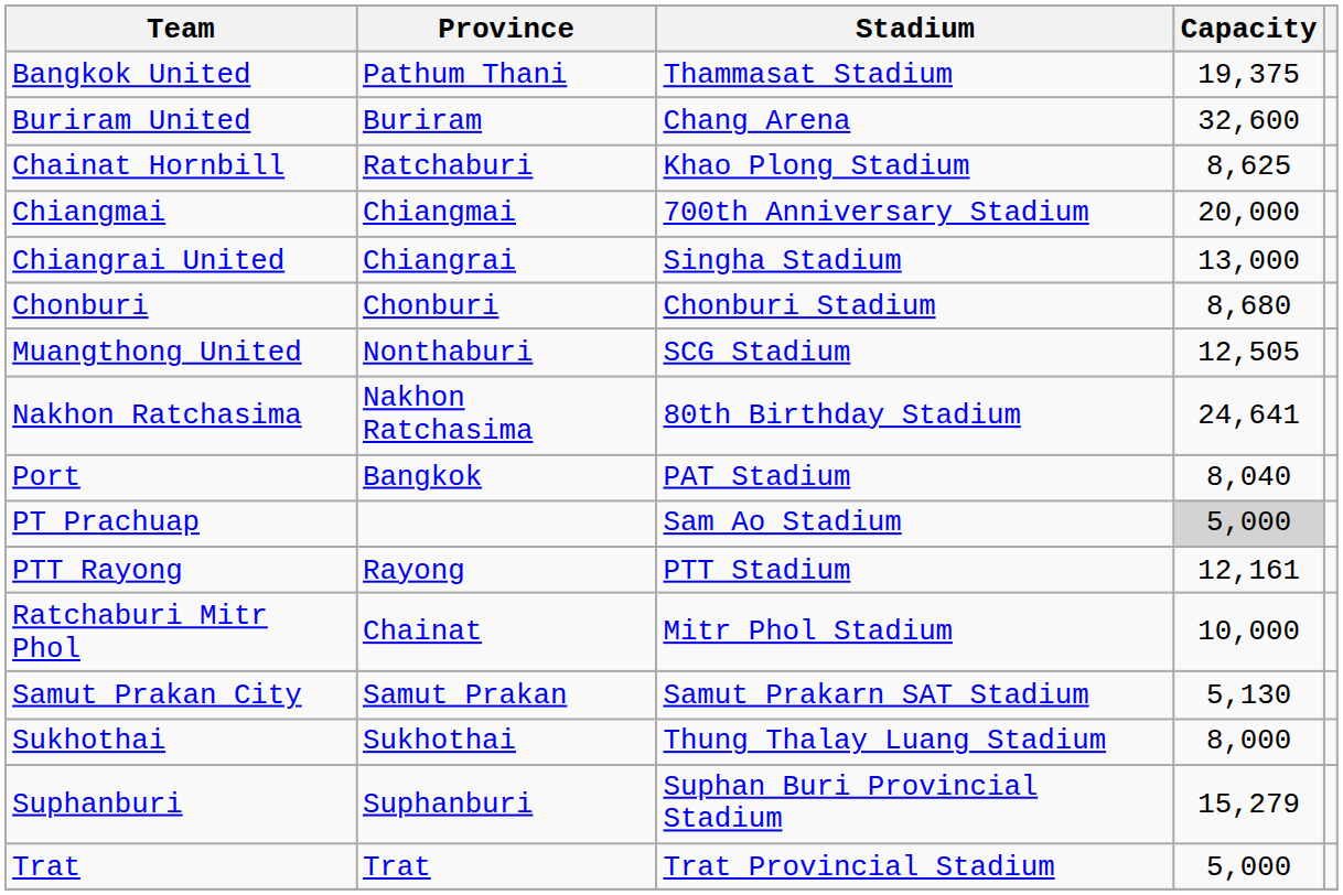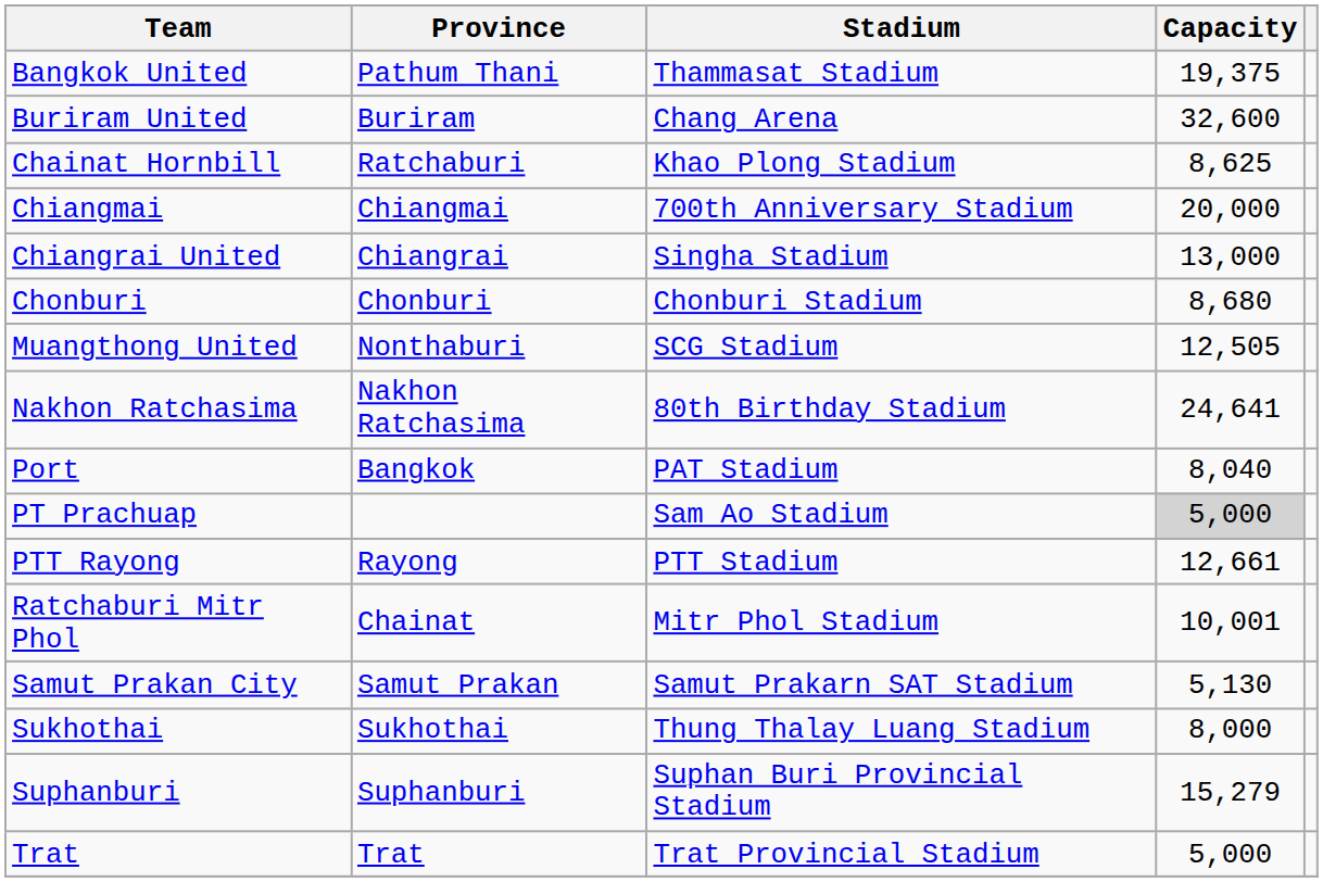PTT Rayong | Capacity: 12,161 -> 12,661
Ratchaburi Mitr Phol | Capacity: 10,000 -> 10,001
